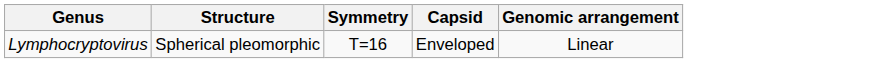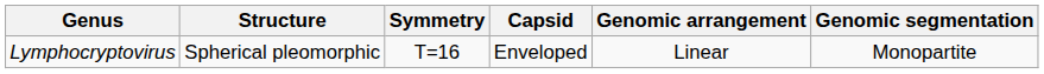+ column: Genomic segmentation | Monopartite
